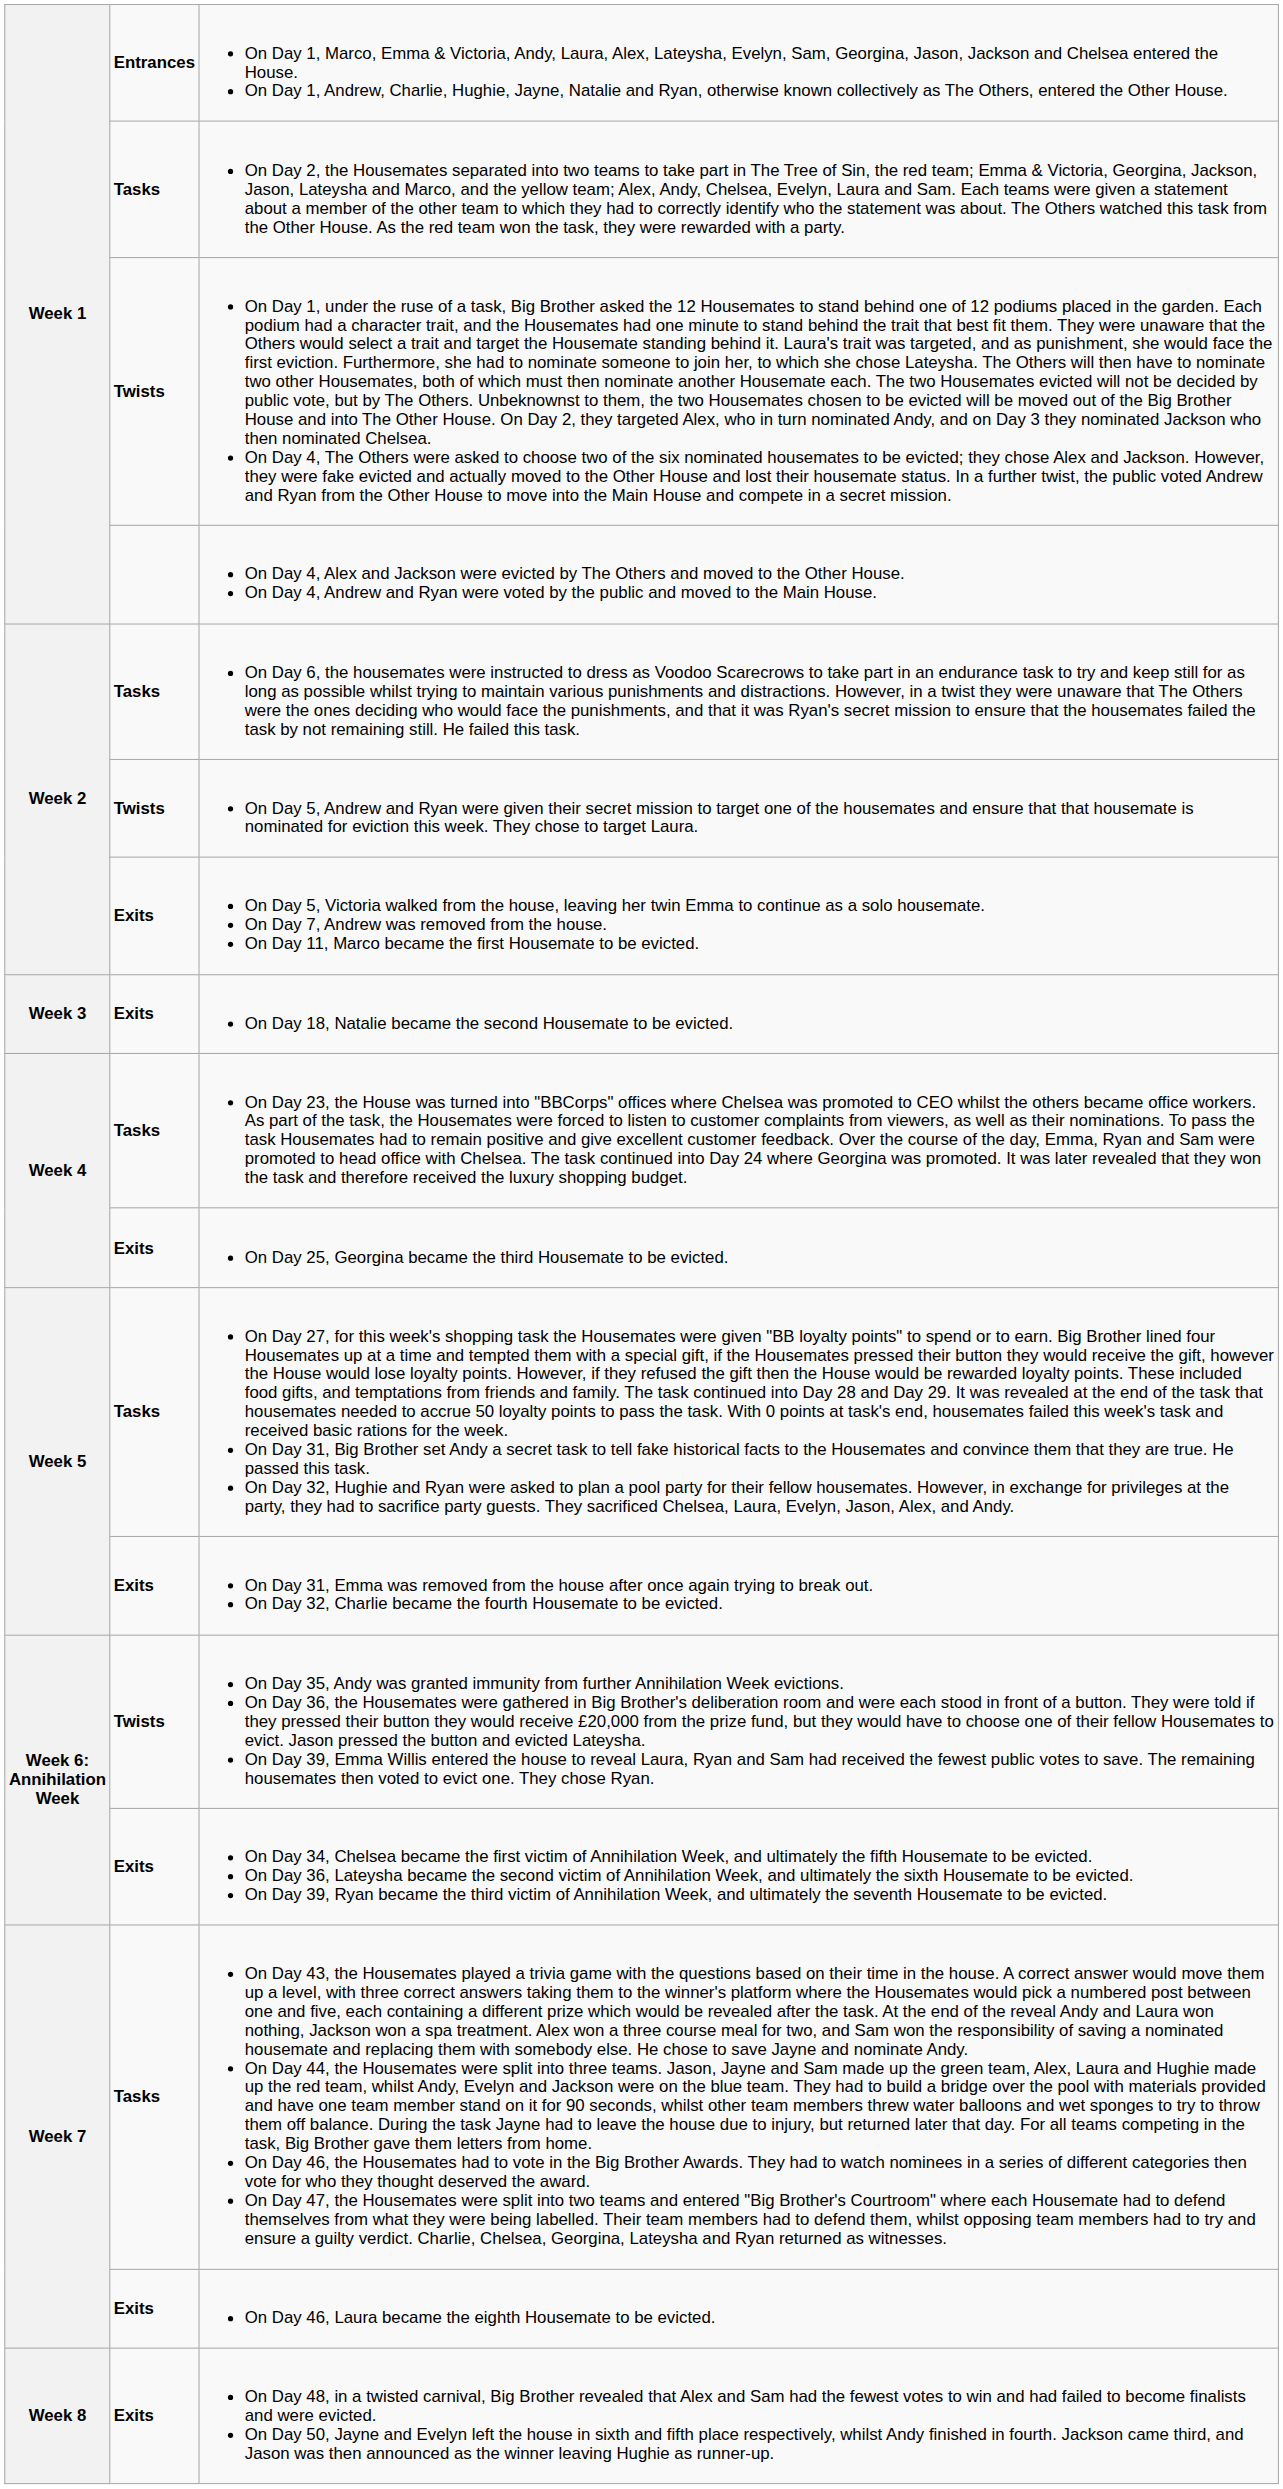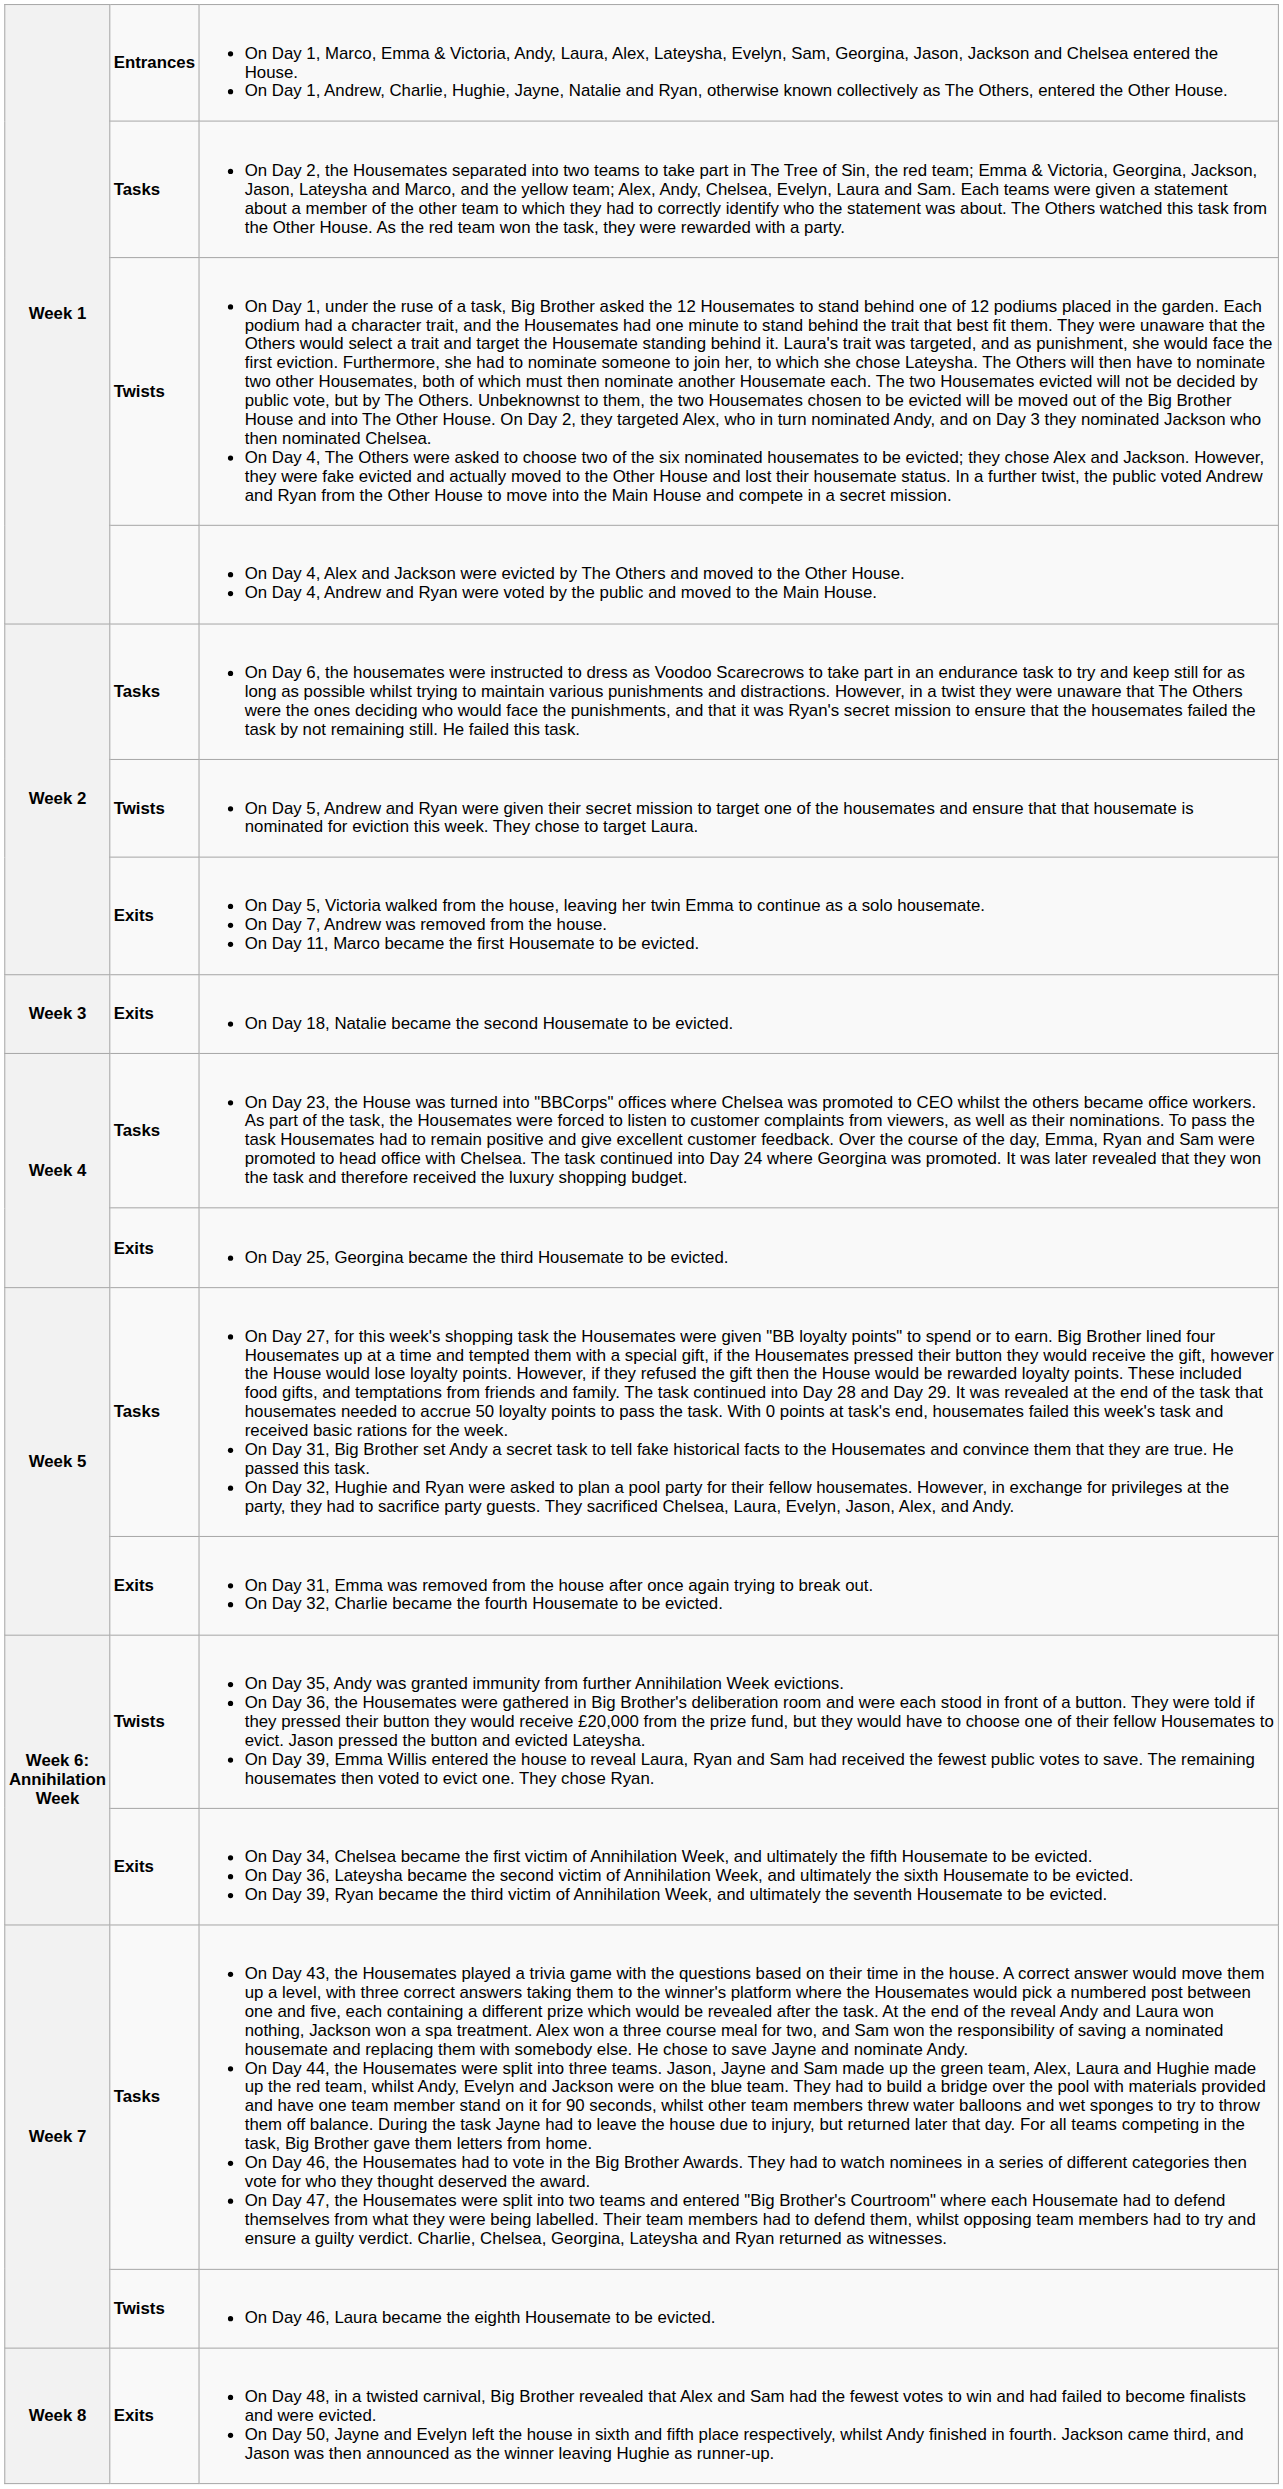On Day 46, Laura became the eighth Housemate to be evicted. | column 2: Exits -> Twists
